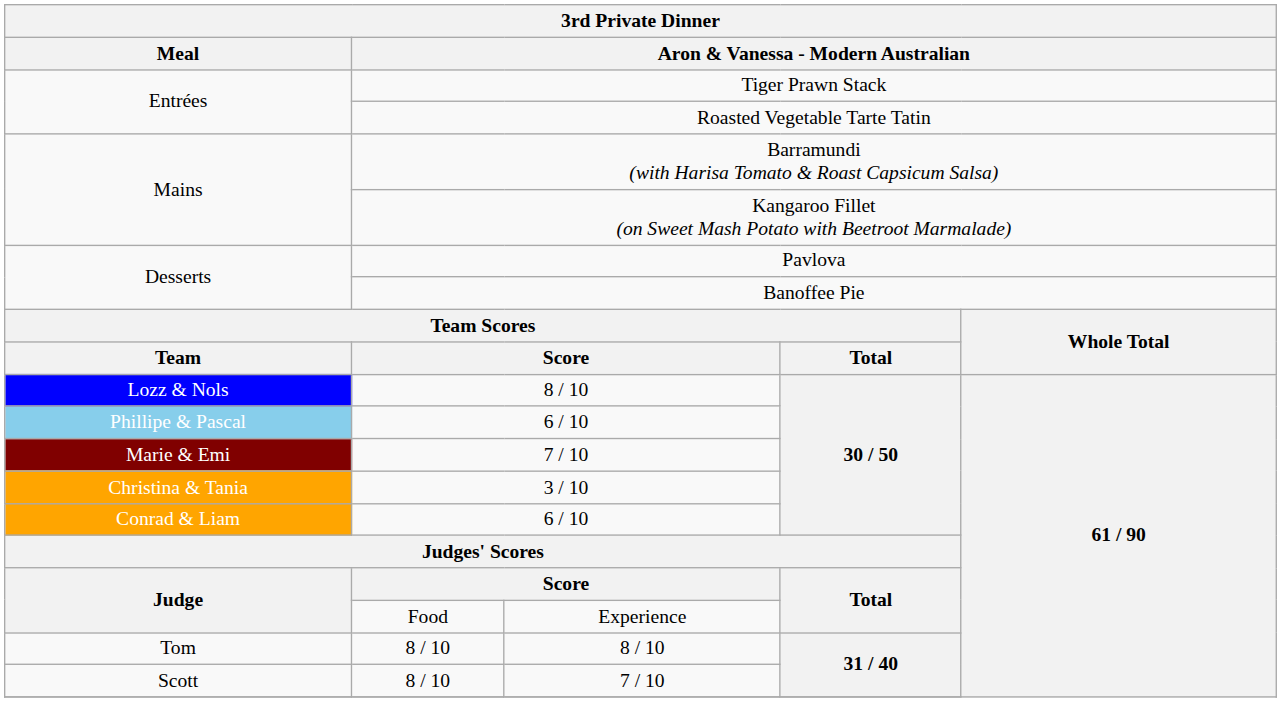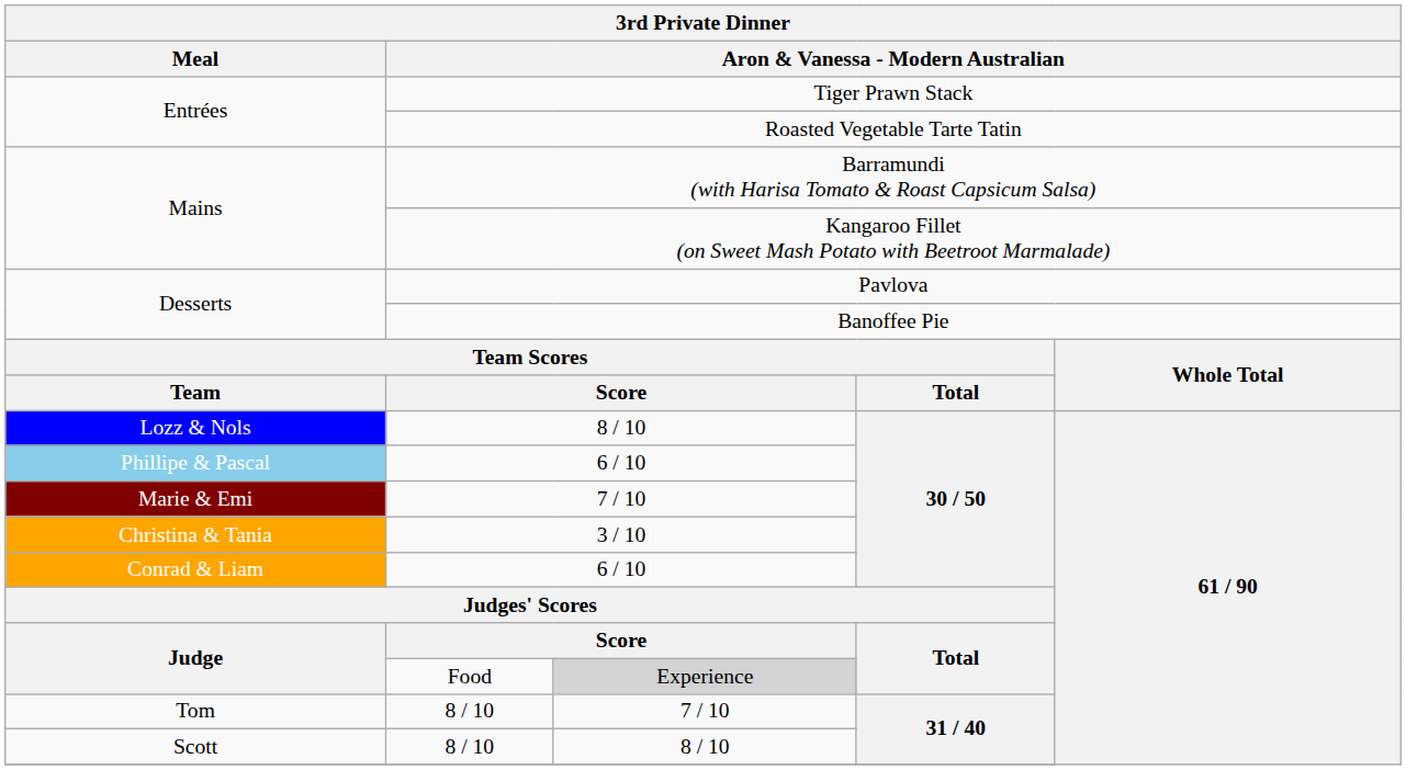Judge / Food | column 3: no background -> lightgrey background
Tom | column 3: 8 / 10 -> 7 / 10
Scott | column 3: 7 / 10 -> 8 / 10
